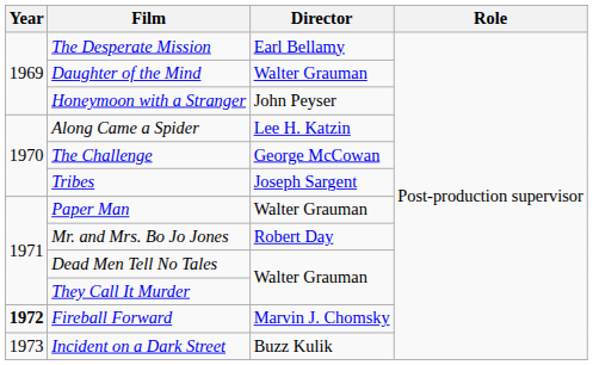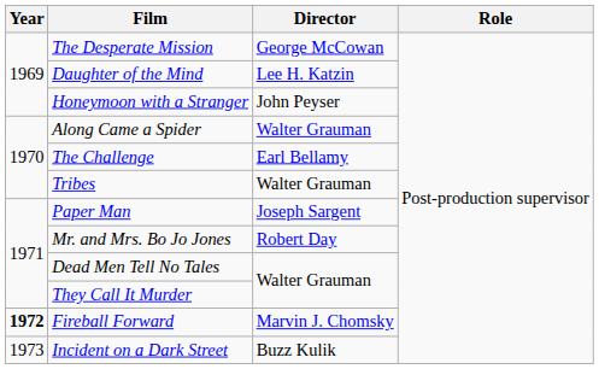The Desperate Mission | Director: Earl Bellamy -> George McCowan
Daughter of the Mind | Director: Walter Grauman -> Lee H. Katzin
Along Came a Spider | Director: Lee H. Katzin -> Walter Grauman
The Challenge | Director: George McCowan -> Earl Bellamy
Tribes | Director: Joseph Sargent -> Walter Grauman
Paper Man | Director: Walter Grauman -> Joseph Sargent
